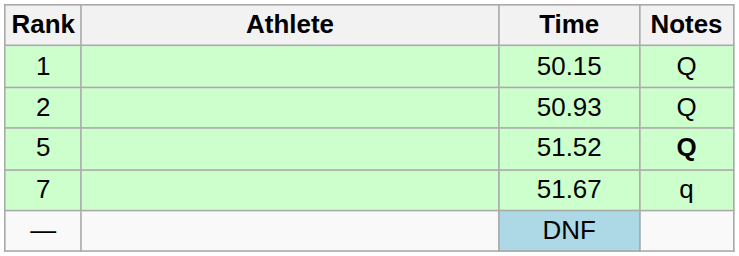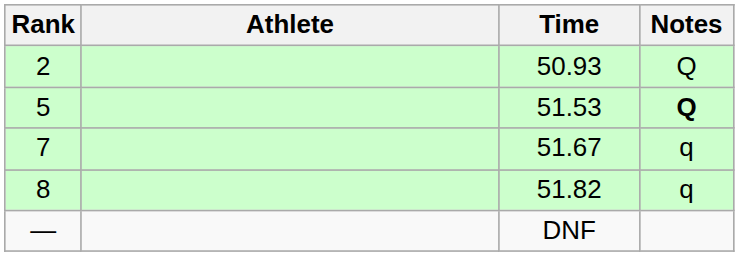- row: 1 | 50.15 | Q
5 | Time: 51.52 -> 51.53
+ row: 8 | 51.82 | q
— | Time: lightblue background -> no background
